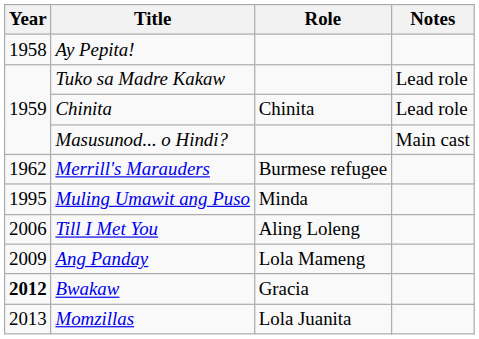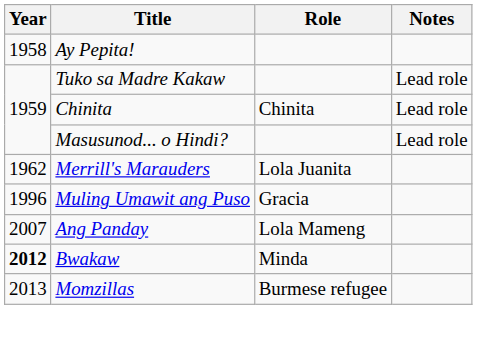Masusunod... o Hindi? | Notes: Main cast -> Lead role
Merrill's Marauders | Role: Burmese refugee -> Lola Juanita
Muling Umawit ang Puso | Year: 1995 -> 1996
Muling Umawit ang Puso | Role: Minda -> Gracia
- row: 2006 | Till I Met You | Aling Loleng
Ang Panday | Year: 2009 -> 2007
Bwakaw | Role: Gracia -> Minda
Momzillas | Role: Lola Juanita -> Burmese refugee
